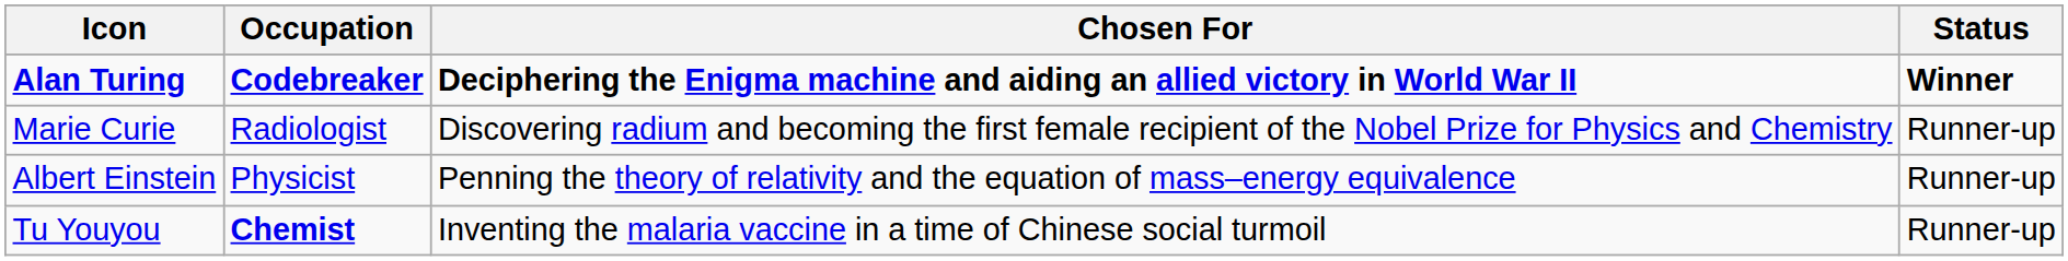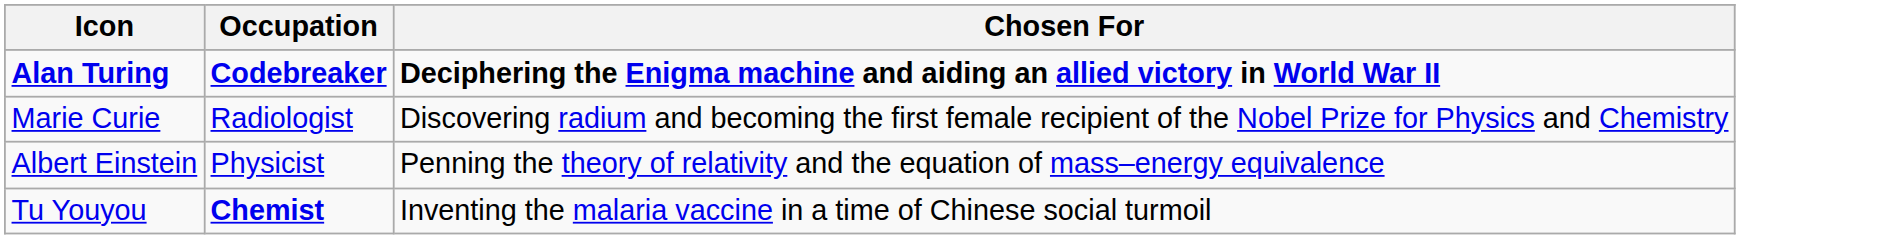- column: Status | Winner | Runner-up | Runner-up | Runner-up
